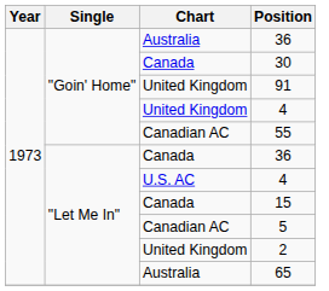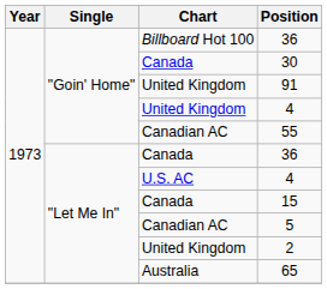"Goin' Home" / 36 | Chart: Australia -> Billboard Hot 100
